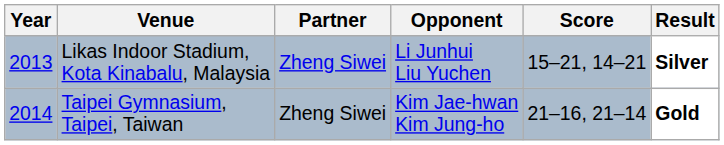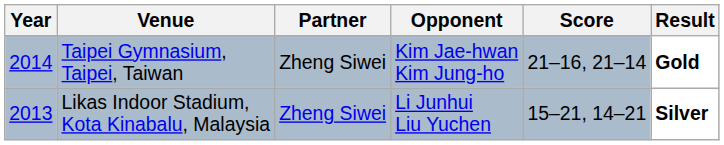rows swapped: Likas Indoor Stadium, Kota Kinabalu, Malaysia <-> Taipei Gymnasium, Taipei, Taiwan
